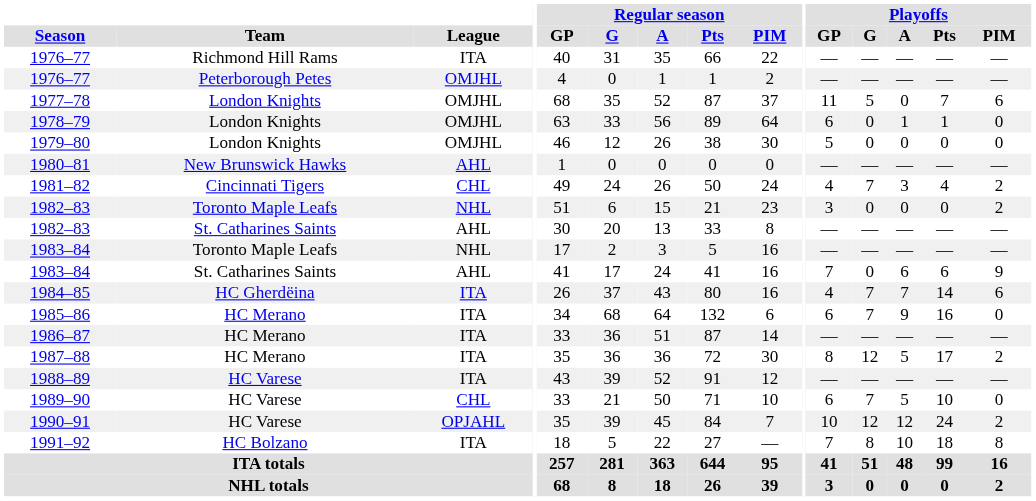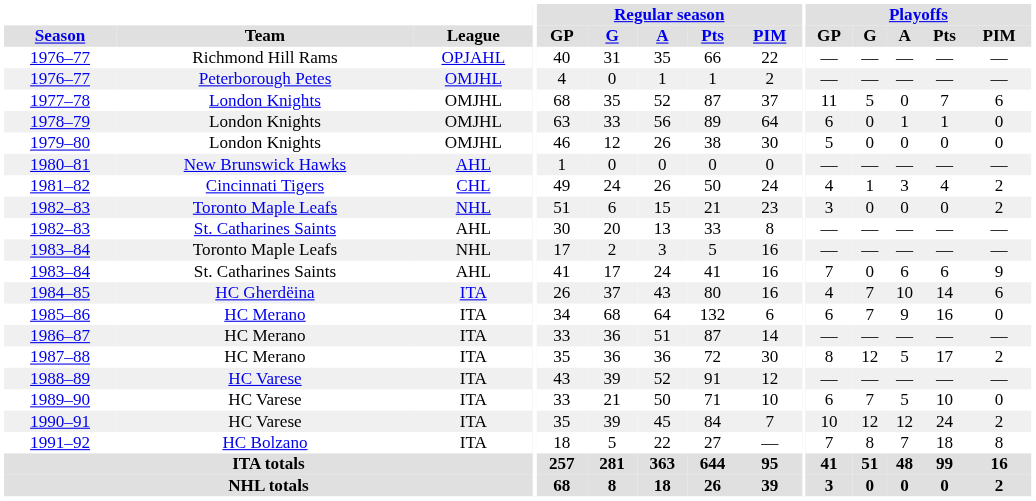1976–77 / Richmond Hill Rams | League: ITA -> OPJAHL
1981–82 | Playoffs / G: 7 -> 1
1984–85 | Playoffs / A: 7 -> 10
1989–90 | League: CHL -> ITA
1990–91 | League: OPJAHL -> ITA
1991–92 | Playoffs / A: 10 -> 7
